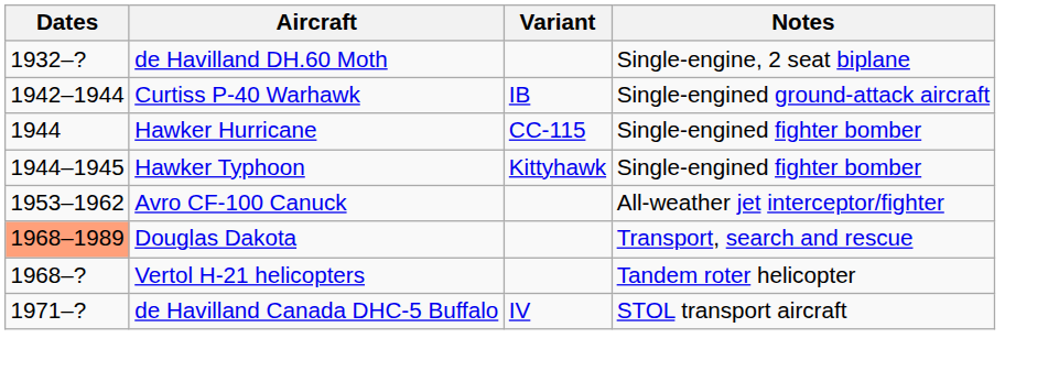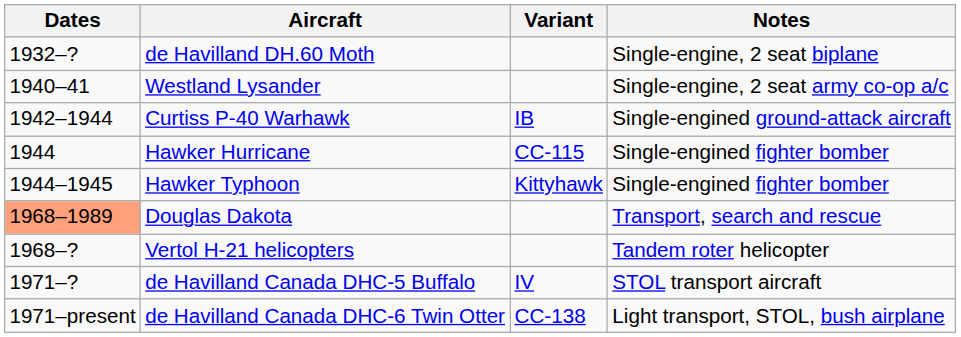+ row: 1940–41 | Westland Lysander | Single-engine, 2 seat army co-op a/c
- row: 1953–1962 | Avro CF-100 Canuck | All-weather jet interceptor/fighter
+ row: 1971–present | de Havilland Canada DHC-6 Twin Otter | CC-138 | Light transport, STOL, bush airplane
